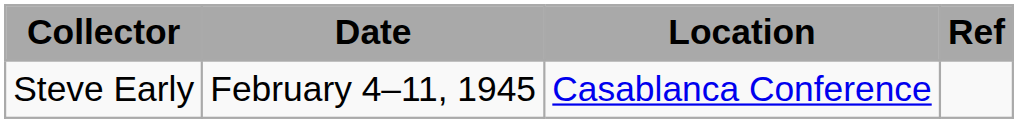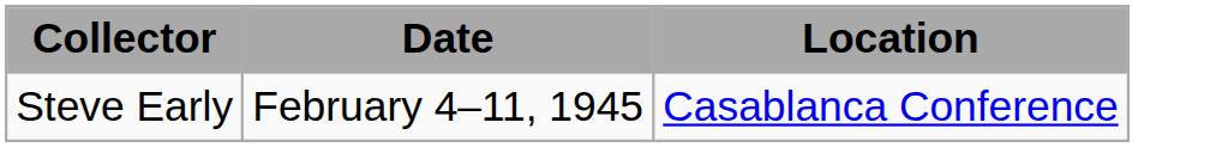- column: Ref
